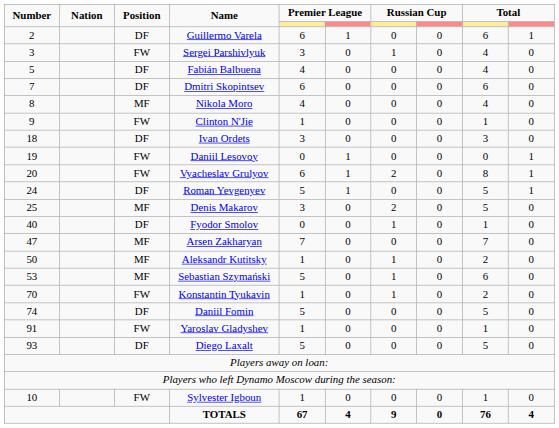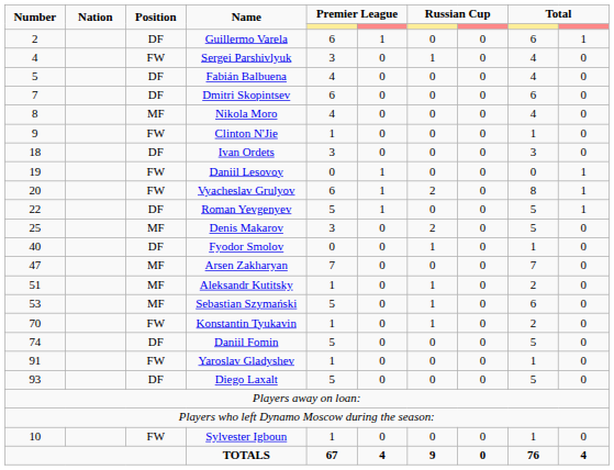Sergei Parshivlyuk | Number: 3 -> 4
Roman Yevgenyev | Number: 24 -> 22
Aleksandr Kutitsky | Number: 50 -> 51
